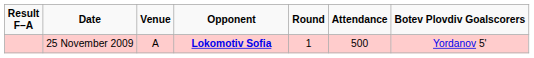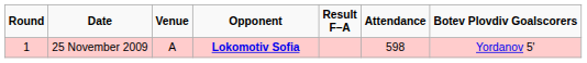columns swapped: Round <-> Result F–A
25 November 2009 | Attendance: 500 -> 598
